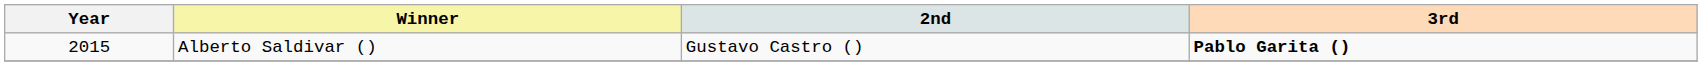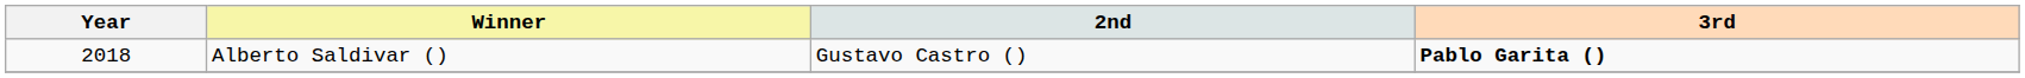Alberto Saldivar () | Year: 2015 -> 2018
